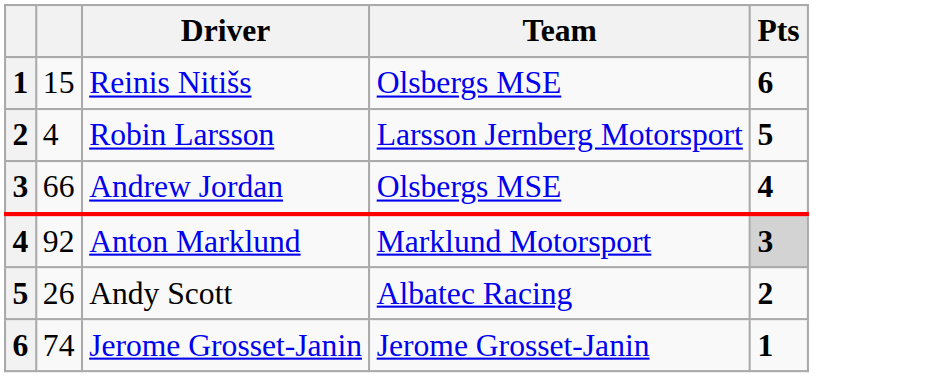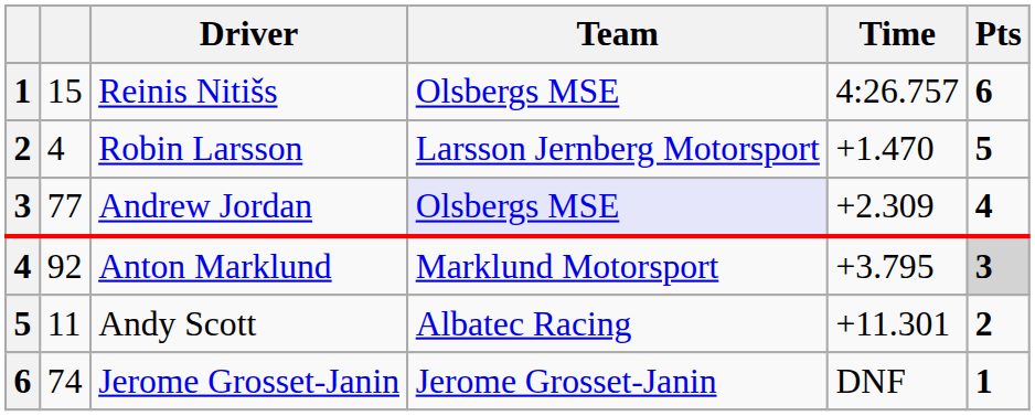+ column: Time | 4:26.757 | +1.470 | +2.309 | +3.795 | +11.301 | DNF
Andrew Jordan | column 2: 66 -> 77
Andrew Jordan | Team: no background -> lavender background
Andy Scott | column 2: 26 -> 11
